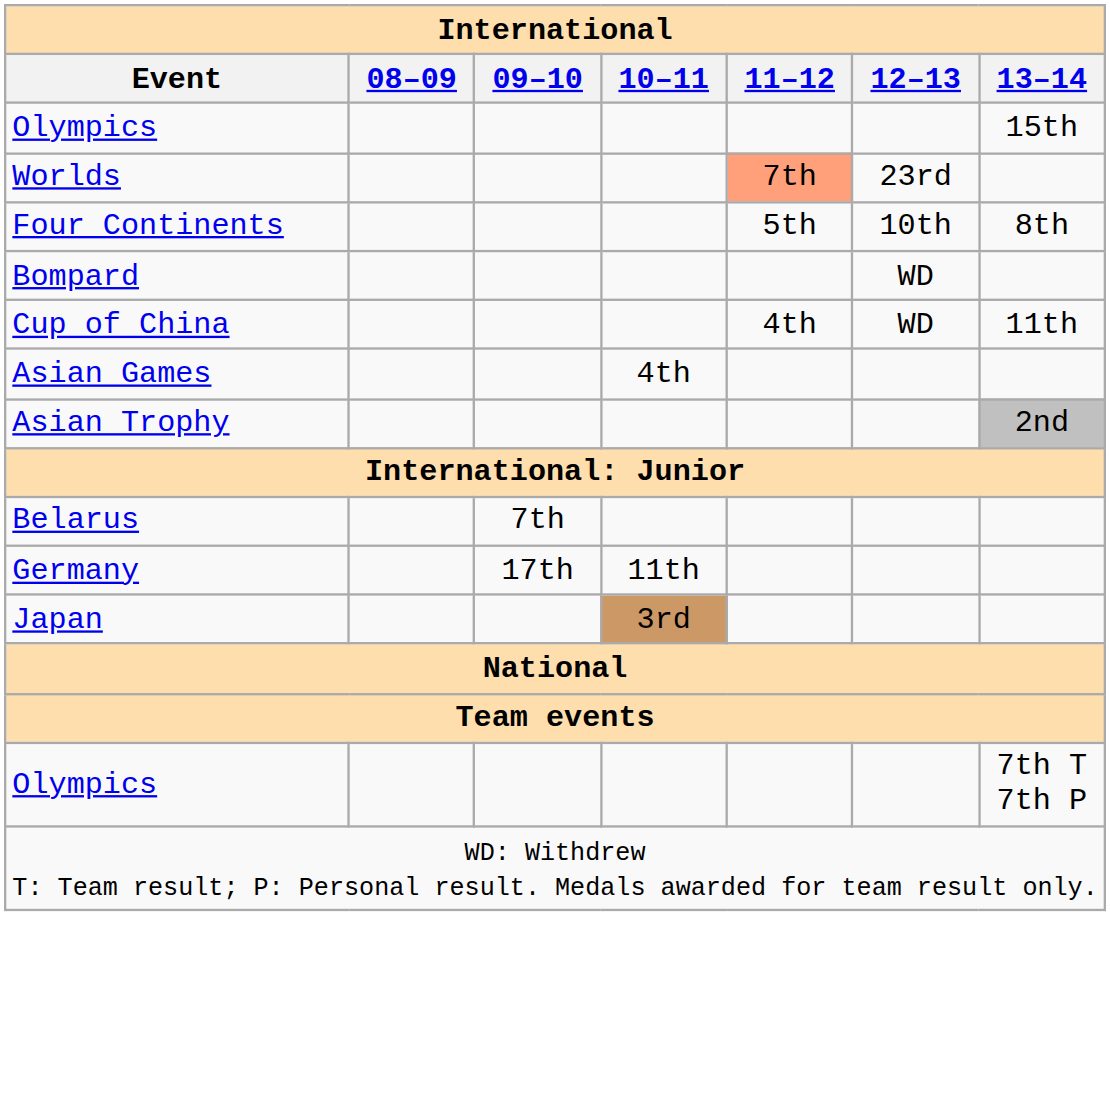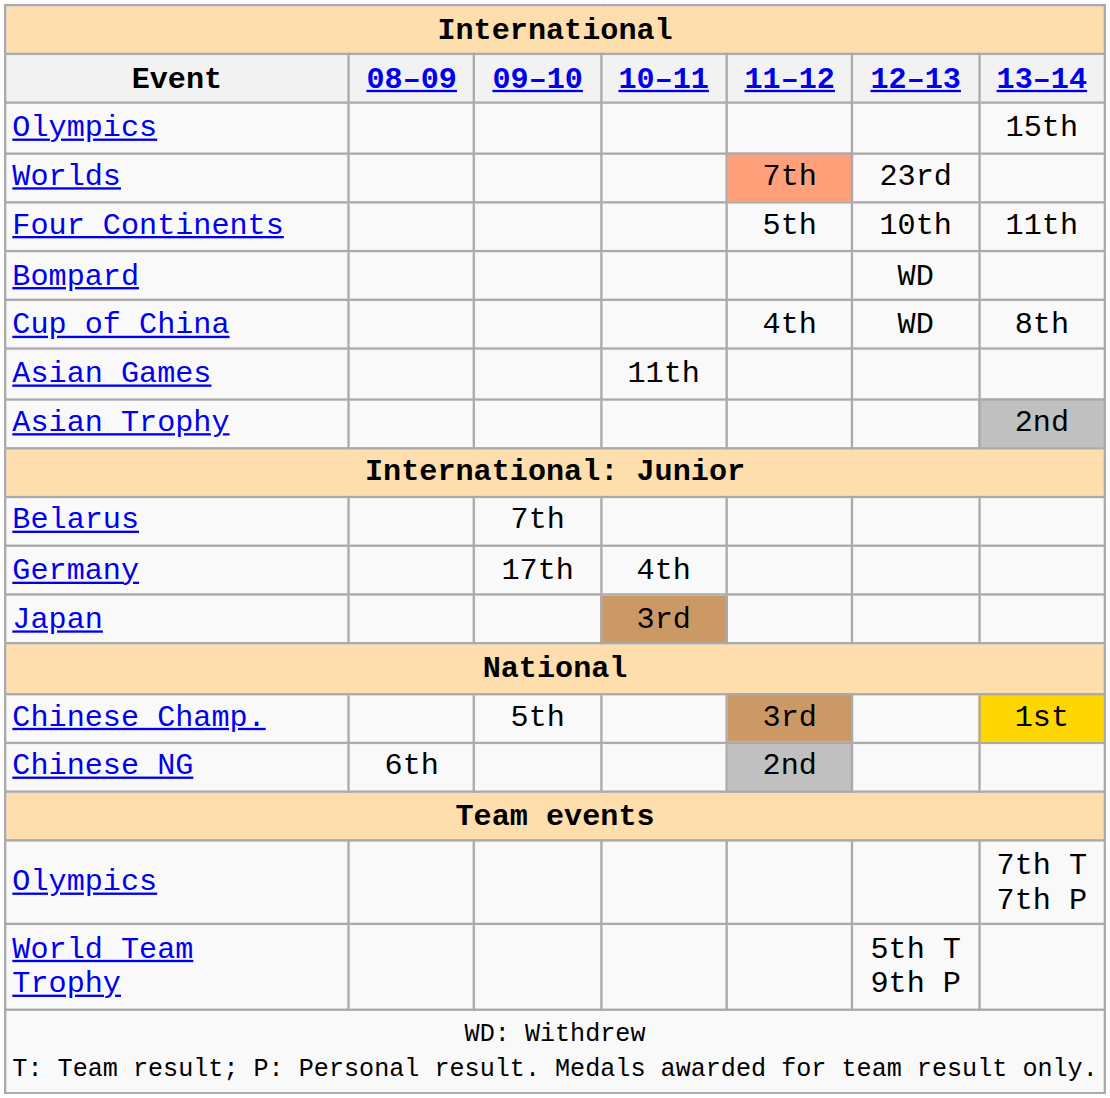Four Continents | 13–14: 8th -> 11th
Cup of China | 13–14: 11th -> 8th
Asian Games | 10–11: 4th -> 11th
Germany | 10–11: 11th -> 4th
+ row: Chinese Champ. | 5th | 3rd | 1st
+ row: Chinese NG | 6th | 2nd
+ row: World Team Trophy | 5th T 9th P
